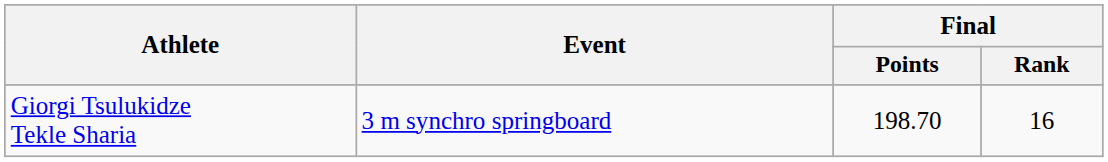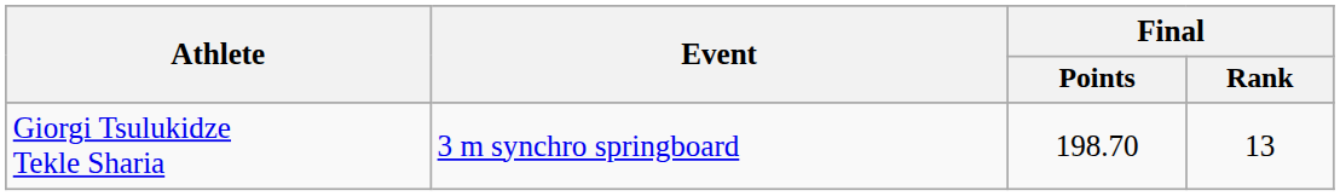Giorgi Tsulukidze Tekle Sharia | Final / Rank: 16 -> 13
